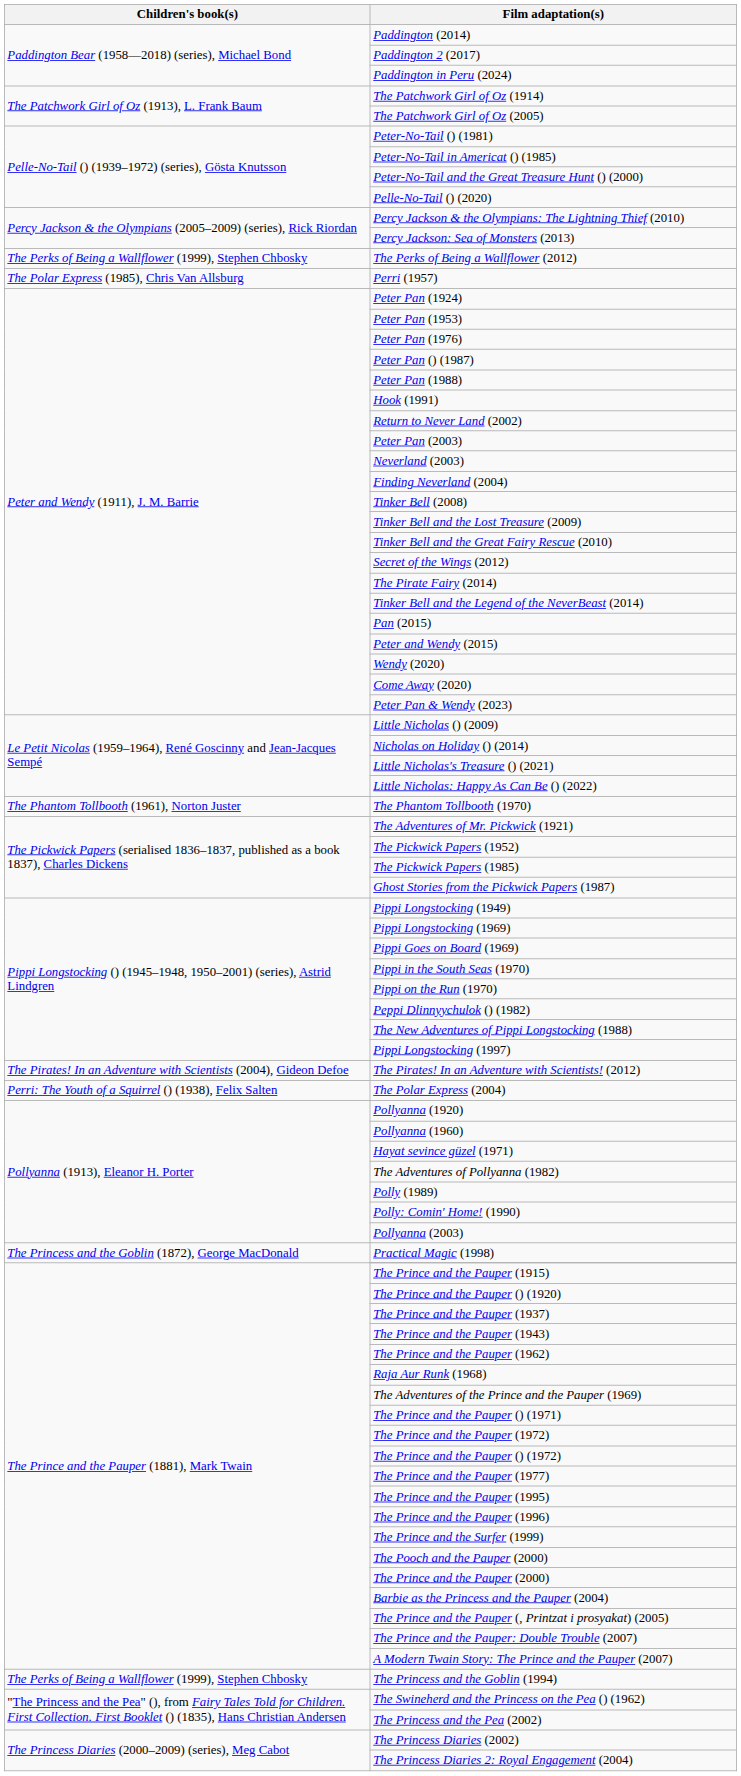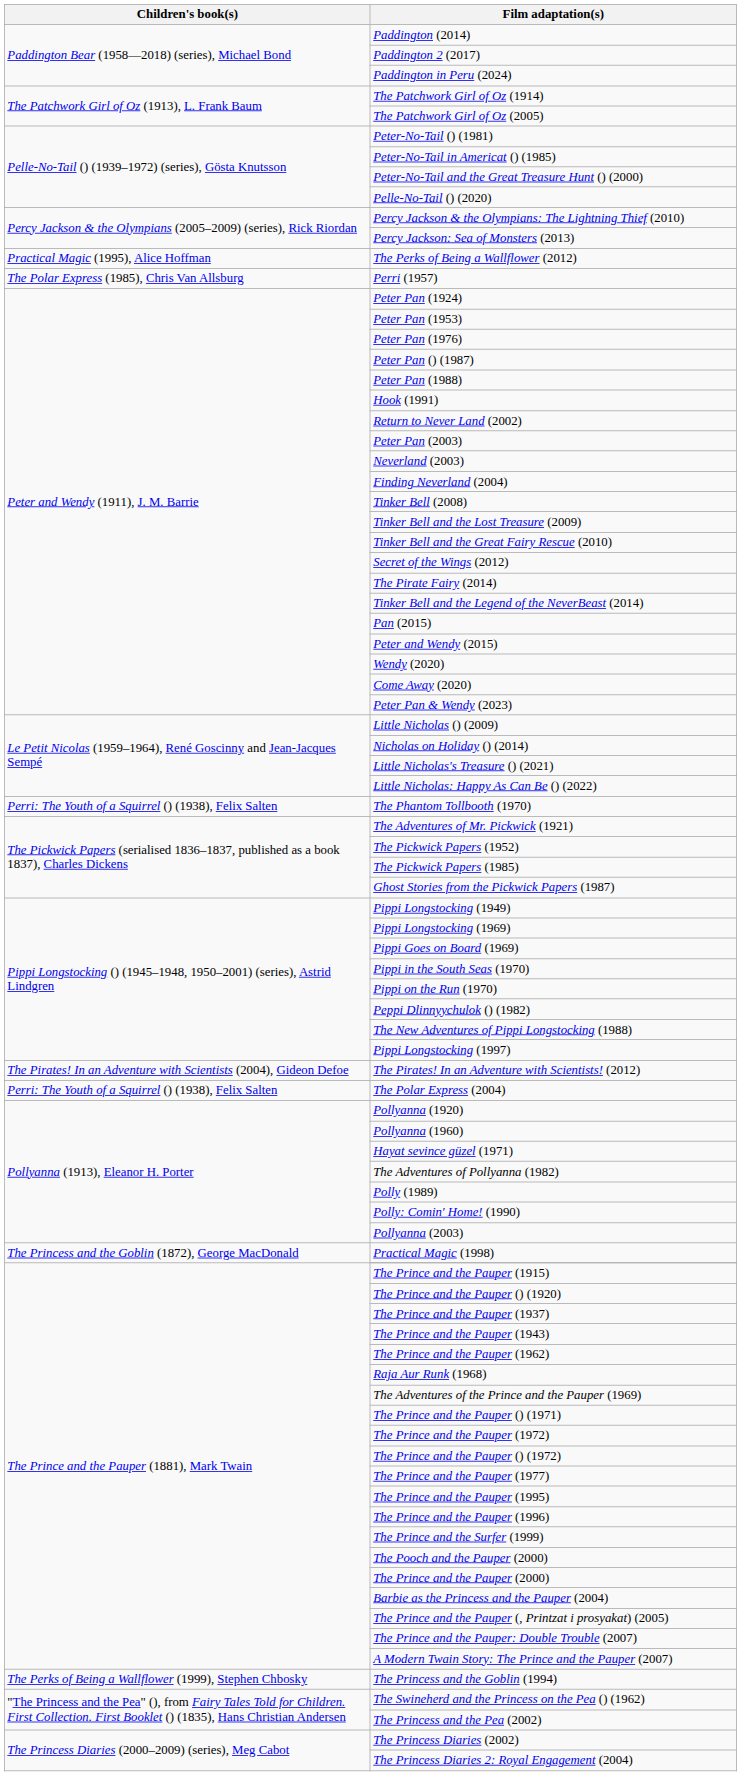The Perks of Being a Wallflower (2012) | Children's book(s): The Perks of Being a Wallflower (1999), Stephen Chbosky -> Practical Magic (1995), Alice Hoffman
The Phantom Tollbooth (1970) | Children's book(s): The Phantom Tollbooth (1961), Norton Juster -> Perri: The Youth of a Squirrel () (1938), Felix Salten
